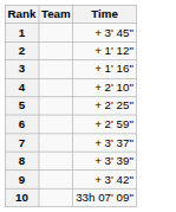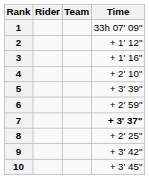+ column: Rider
1 | Time: + 3' 45" -> 33h 07' 09"
5 | Time: + 2' 25" -> + 3' 39"
7 | Time: normal -> bold
8 | Time: + 3' 39" -> + 2' 25"
10 | Time: 33h 07' 09" -> + 3' 45"
